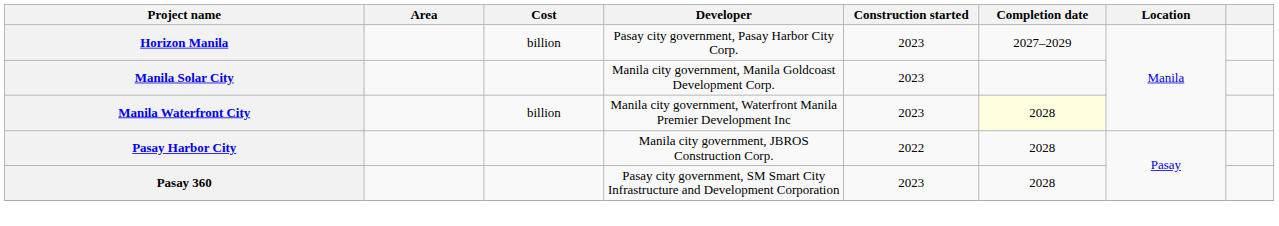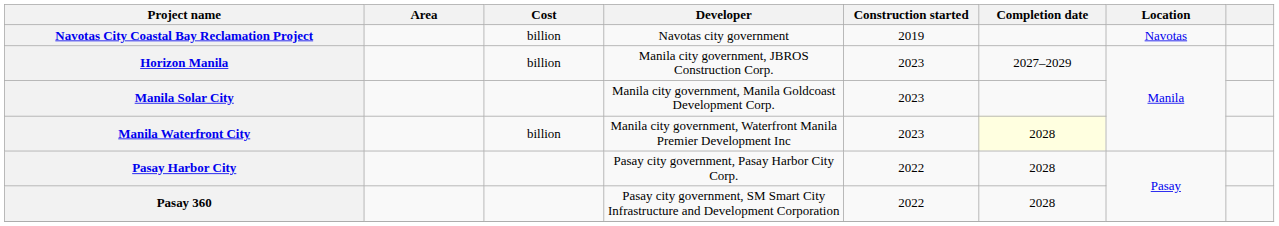+ row: Navotas City Coastal Bay Reclamation Project | billion | Navotas city government | 2019 | Navotas
Horizon Manila | Developer: Pasay city government, Pasay Harbor City Corp. -> Manila city government, JBROS Construction Corp.
Pasay Harbor City | Developer: Manila city government, JBROS Construction Corp. -> Pasay city government, Pasay Harbor City Corp.
Pasay 360 | Construction started: 2023 -> 2022
